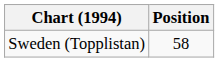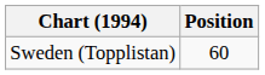Sweden (Topplistan) | Position: 58 -> 60
